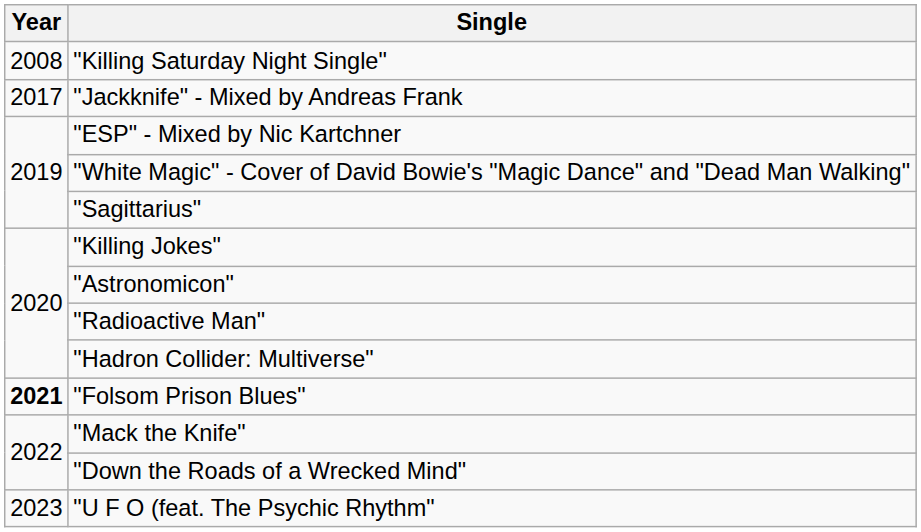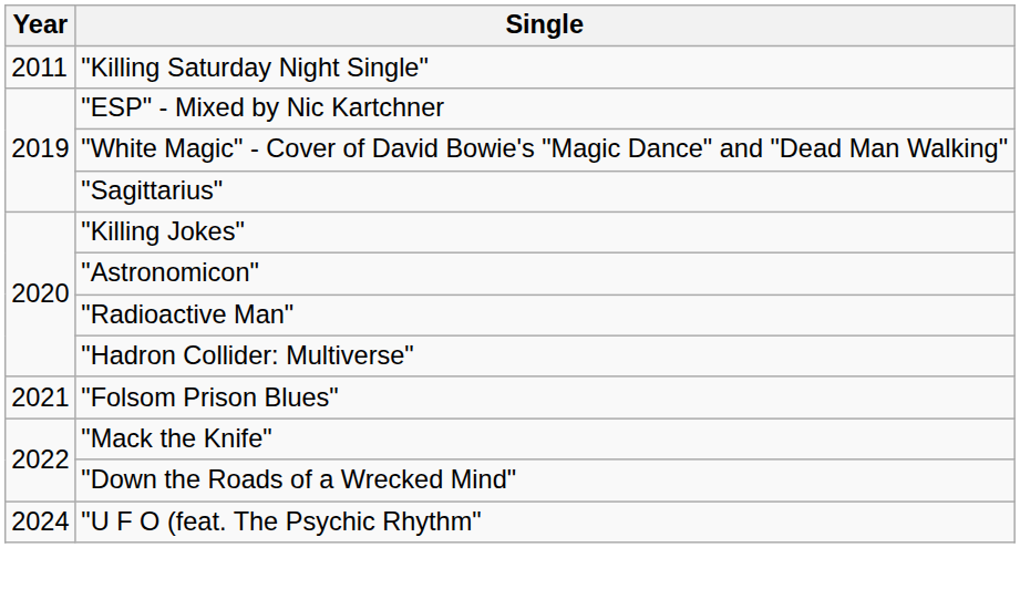"Killing Saturday Night Single" | Year: 2008 -> 2011
- row: 2017 | "Jackknife" - Mixed by Andreas Frank
"Folsom Prison Blues" | Year: bold -> normal
"U F O (feat. The Psychic Rhythm" | Year: 2023 -> 2024
